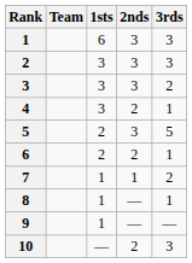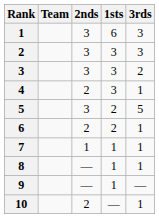columns swapped: 1sts <-> 2nds
7 | 3rds: 2 -> 1
10 | 3rds: 3 -> 1
